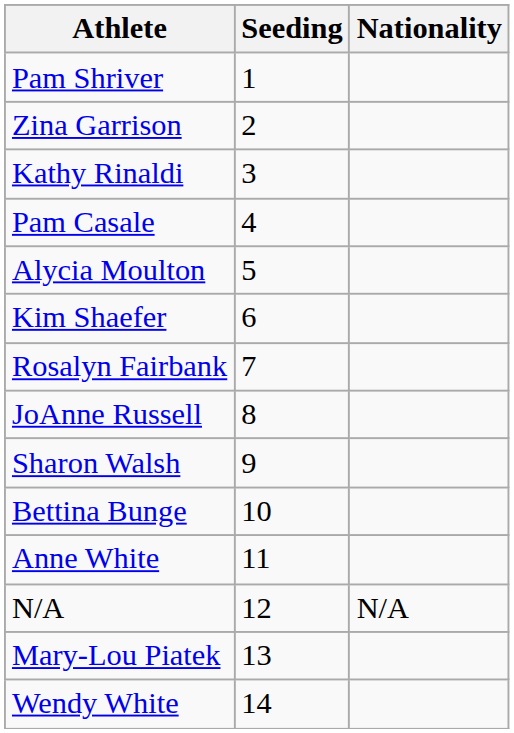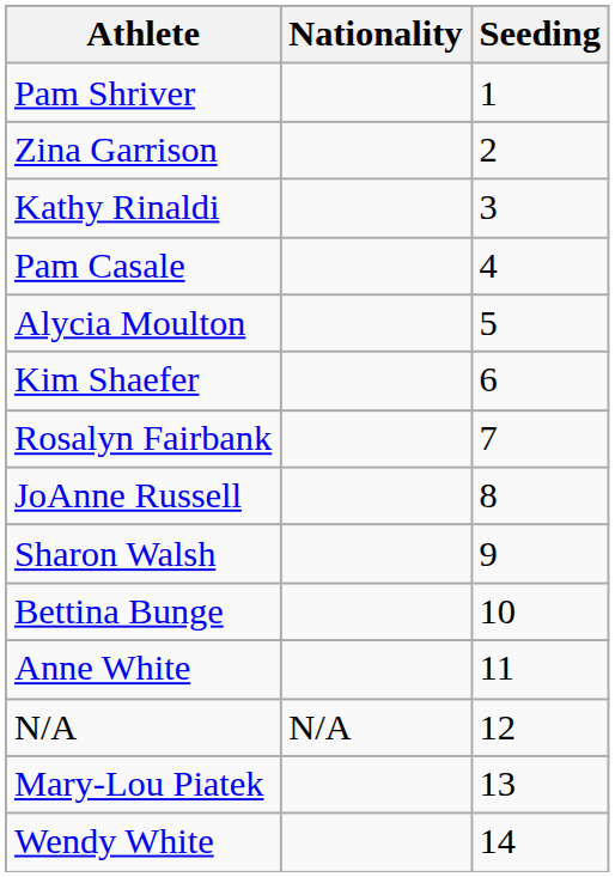columns swapped: Nationality <-> Seeding
